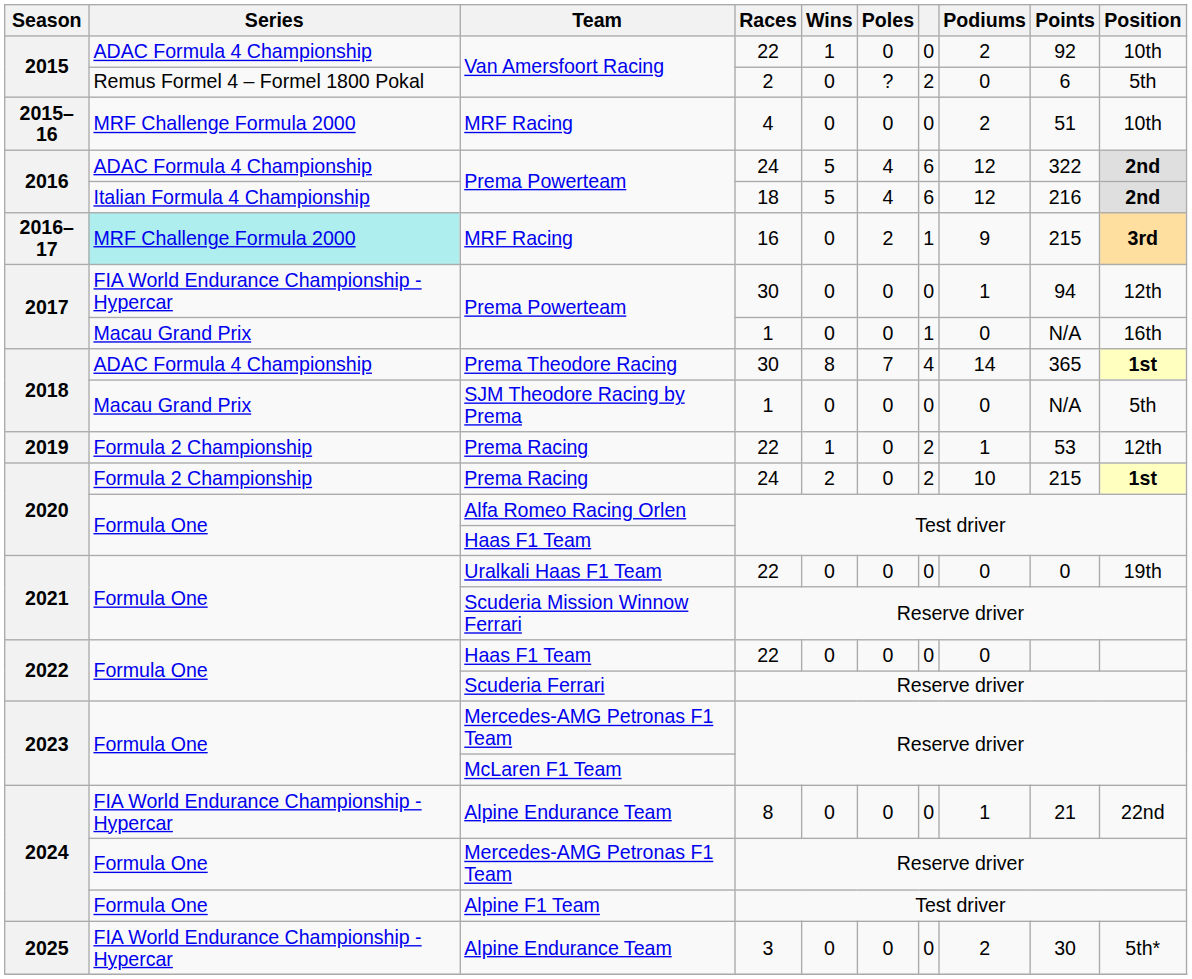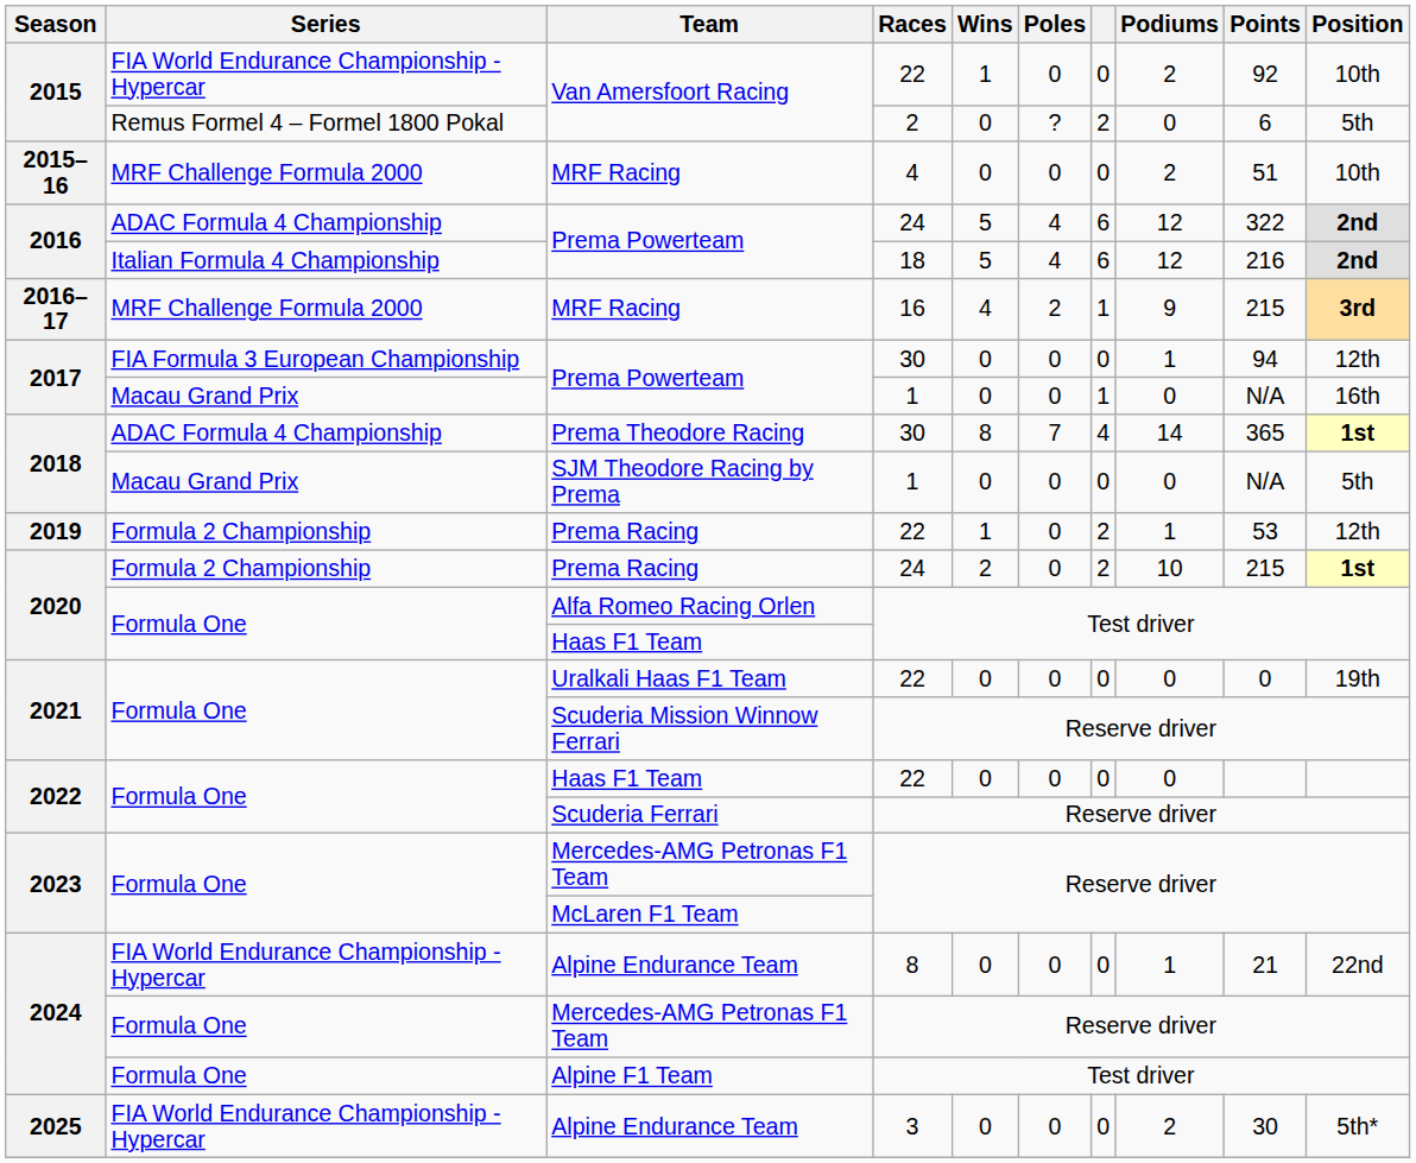Van Amersfoort Racing / 22 | Series: ADAC Formula 4 Championship -> FIA World Endurance Championship - Hypercar
MRF Racing / 16 | Series: paleturquoise background -> no background
MRF Racing / 16 | Wins: 0 -> 4
Prema Powerteam / 30 | Series: FIA World Endurance Championship - Hypercar -> FIA Formula 3 European Championship
